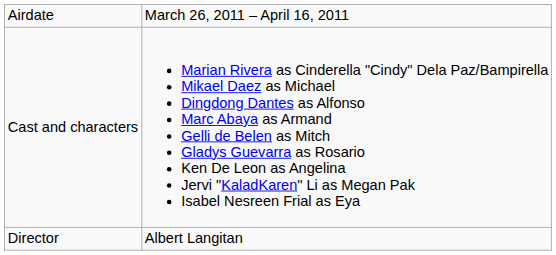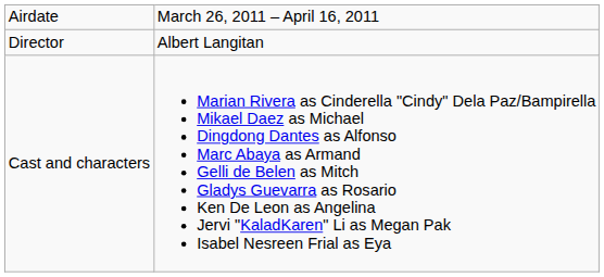rows swapped: Director <-> Cast and characters
